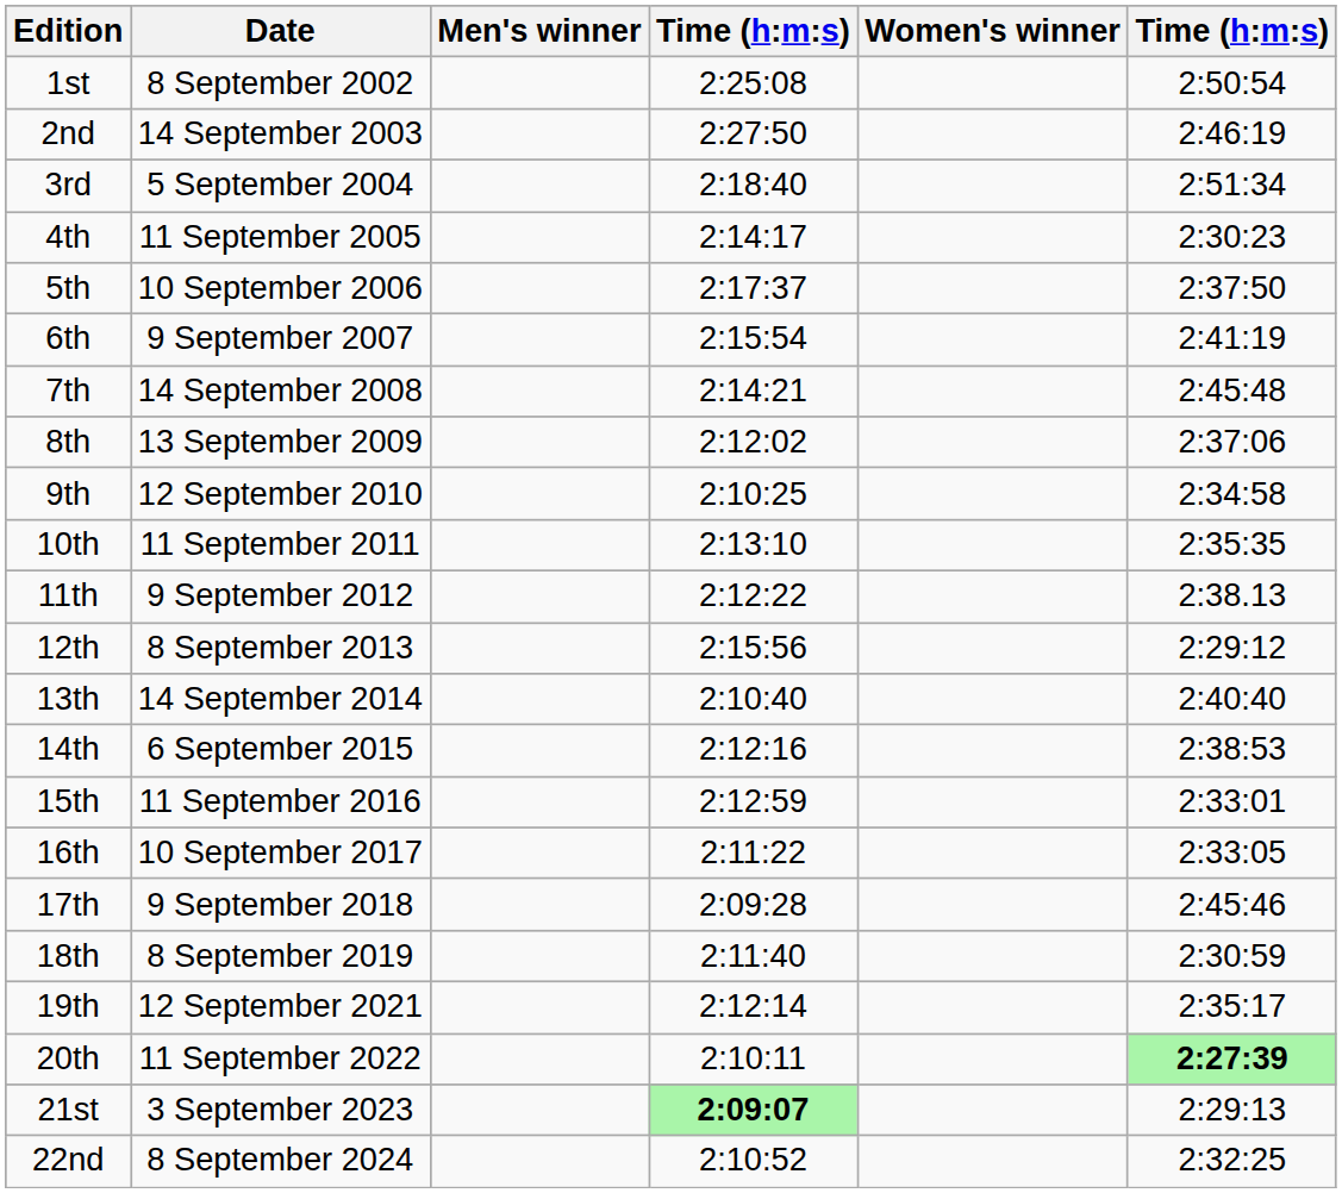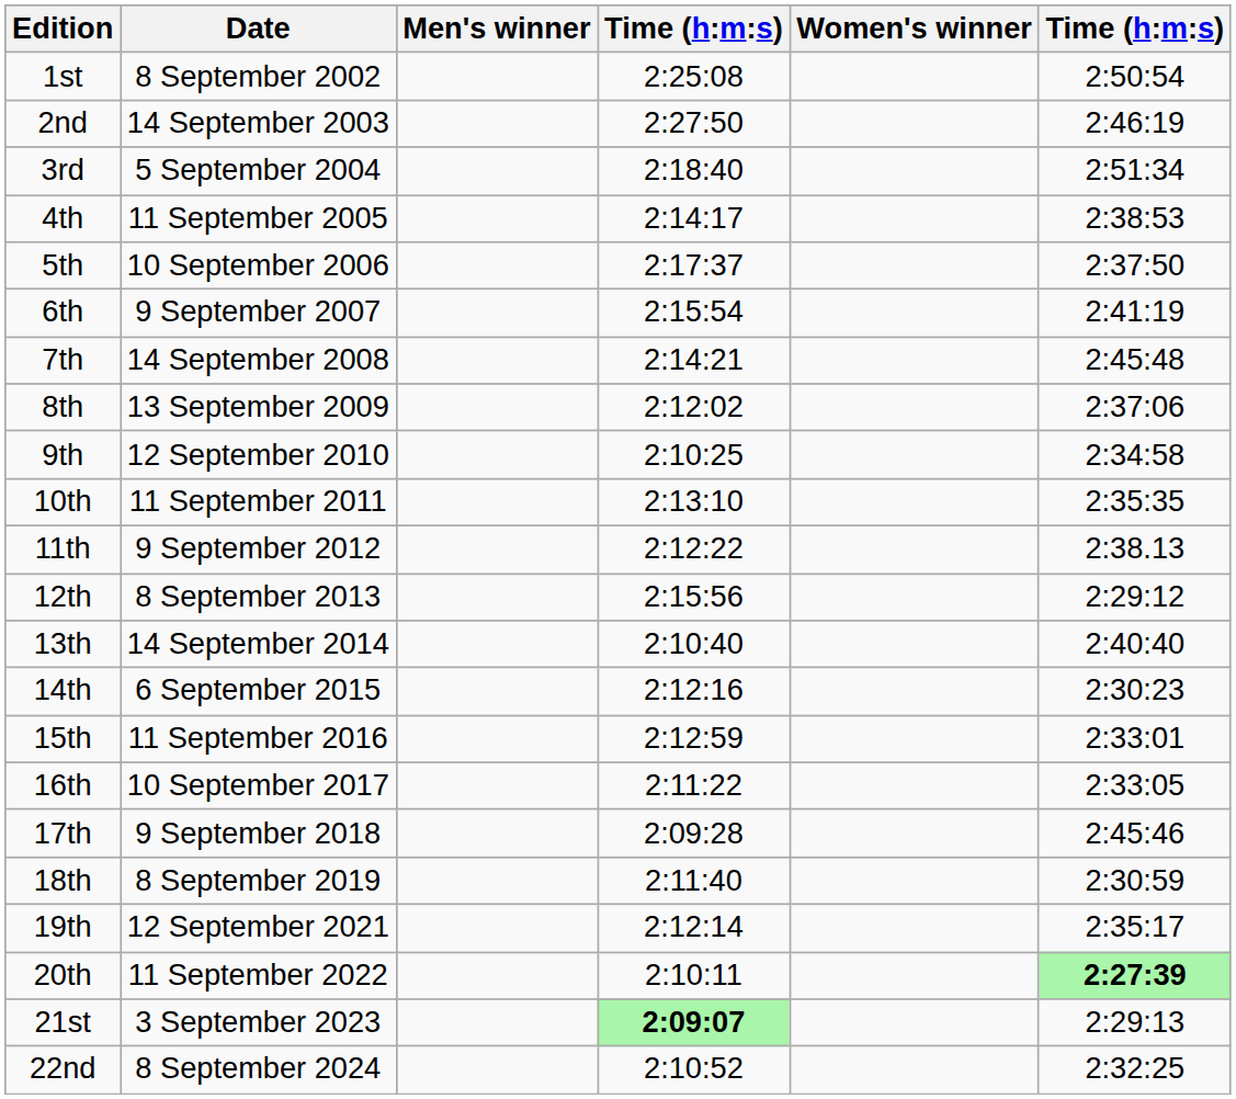4th | column 6: 2:30:23 -> 2:38:53
14th | column 6: 2:38:53 -> 2:30:23
